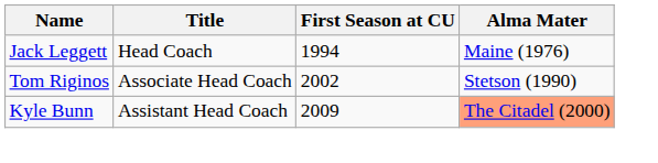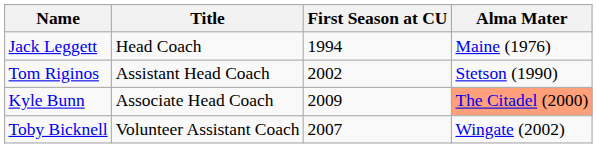Tom Riginos | Title: Associate Head Coach -> Assistant Head Coach
Kyle Bunn | Title: Assistant Head Coach -> Associate Head Coach
+ row: Toby Bicknell | Volunteer Assistant Coach | 2007 | Wingate (2002)
